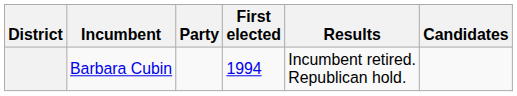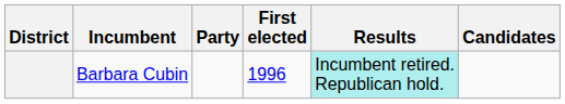Barbara Cubin | First elected: 1994 -> 1996
Barbara Cubin | Results: no background -> paleturquoise background
